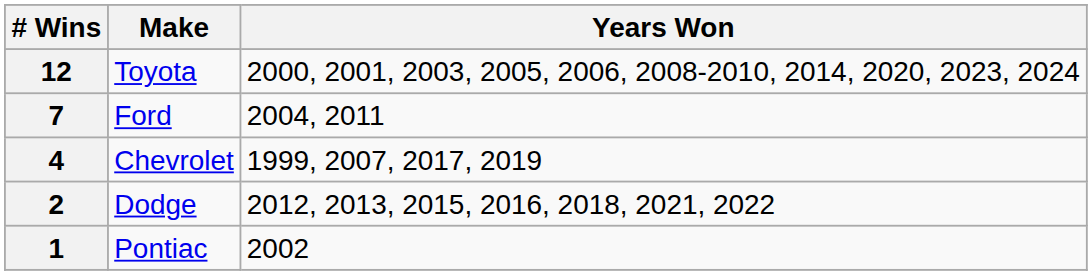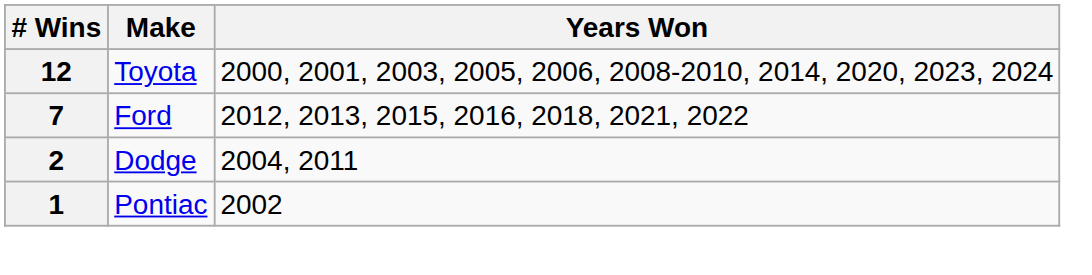7 | Years Won: 2004, 2011 -> 2012, 2013, 2015, 2016, 2018, 2021, 2022
- row: 4 | Chevrolet | 1999, 2007, 2017, 2019
2 | Years Won: 2012, 2013, 2015, 2016, 2018, 2021, 2022 -> 2004, 2011
